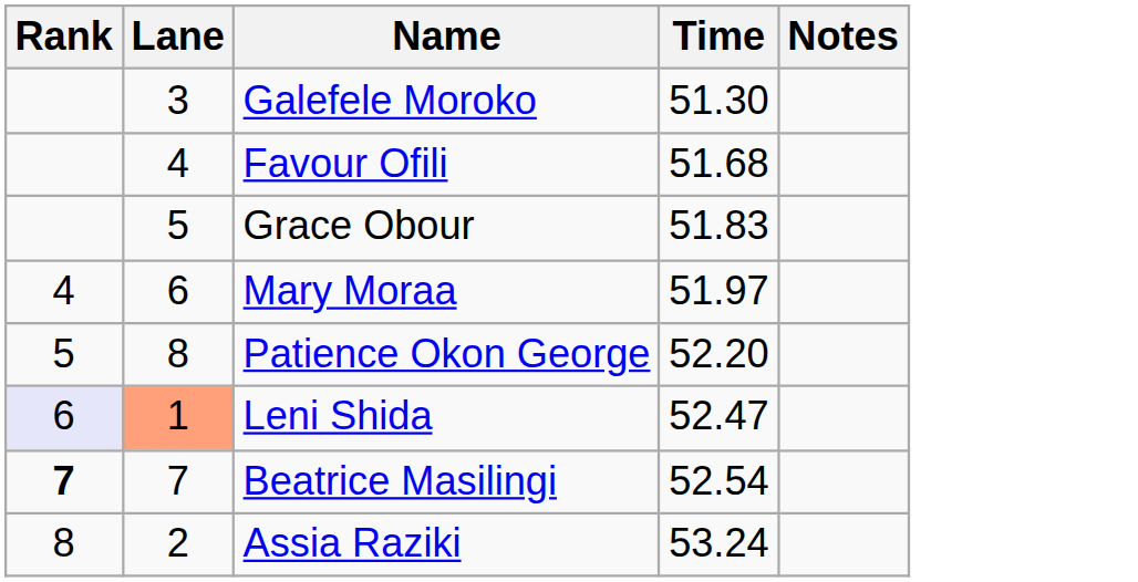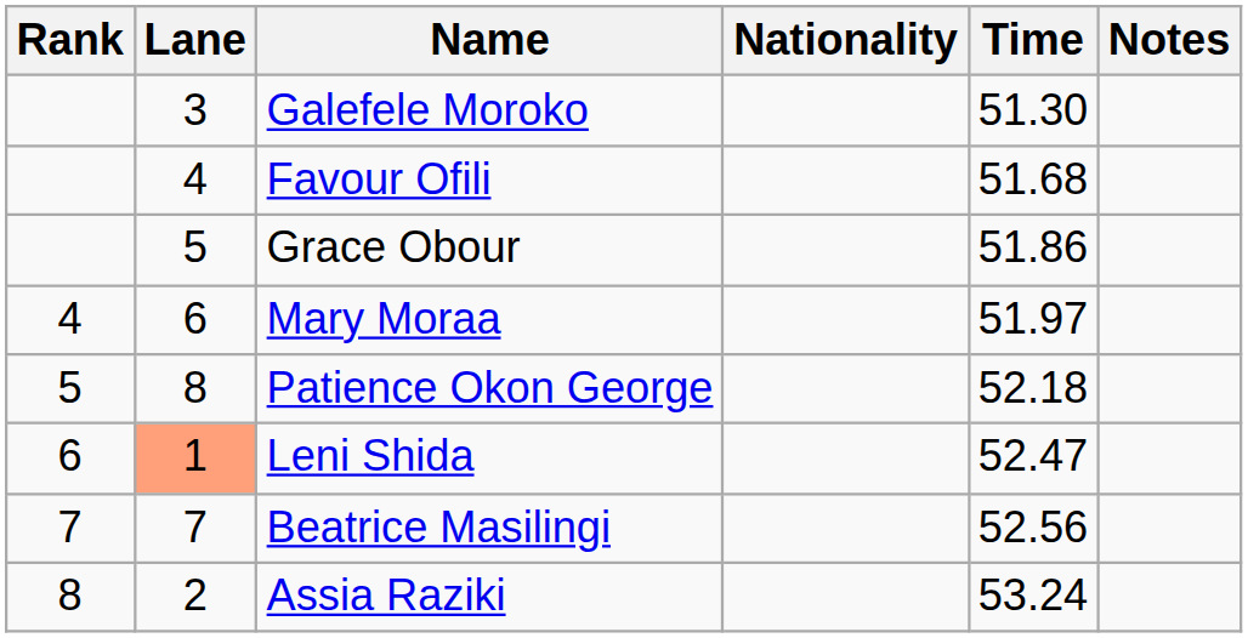+ column: Nationality
Grace Obour | Time: 51.83 -> 51.86
Patience Okon George | Time: 52.20 -> 52.18
Leni Shida | Rank: lavender background -> no background
Beatrice Masilingi | Rank: bold -> normal
Beatrice Masilingi | Time: 52.54 -> 52.56
